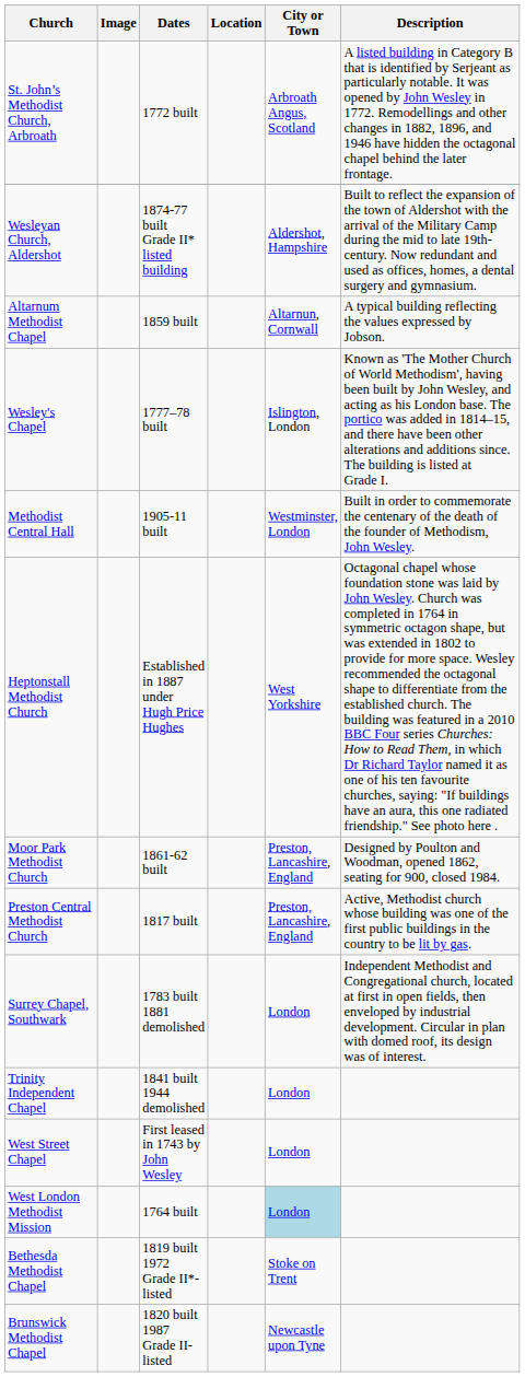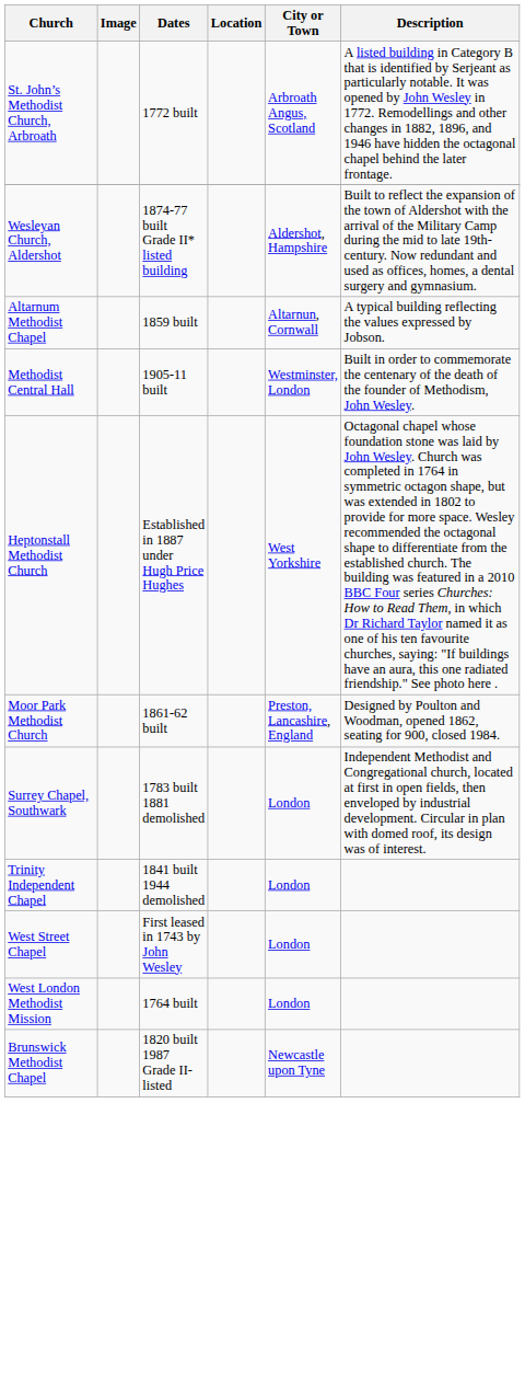- row: Wesley's Chapel | 1777–78 built | Islington, London | Known as 'The Mother Church of World Methodism', having been built by John Wesley, and acting as his London base. The portico was added in 1814–15, and there have been other alterations and additions since. The building is listed at Grade I.
- row: Preston Central Methodist Church | 1817 built | Preston, Lancashire, England | Active, Methodist church whose building was one of the first public buildings in the country to be lit by gas.
West London Methodist Mission | City or Town: lightblue background -> no background
- row: Bethesda Methodist Chapel | 1819 built 1972 Grade II*-listed | Stoke on Trent
